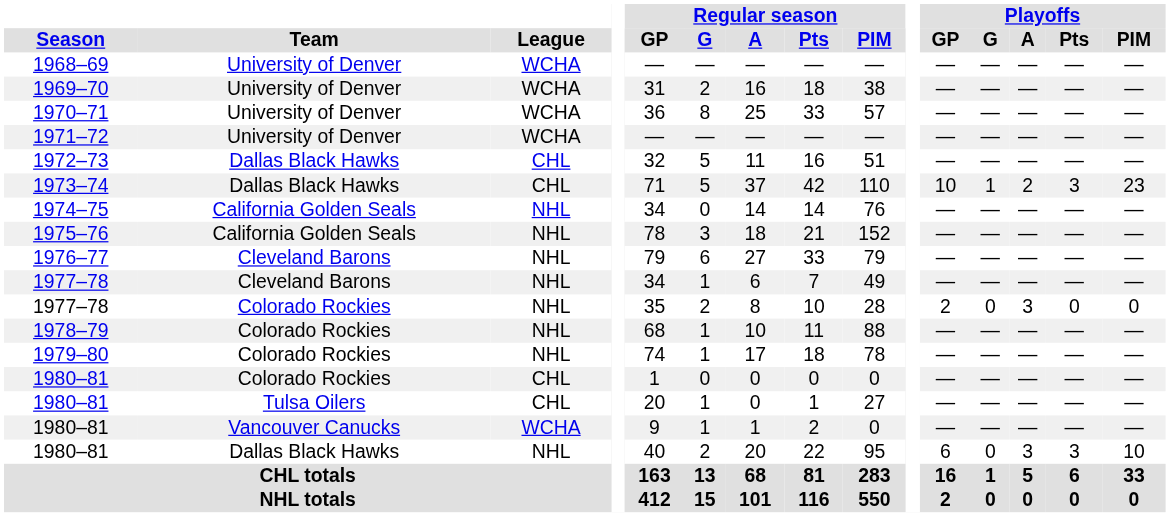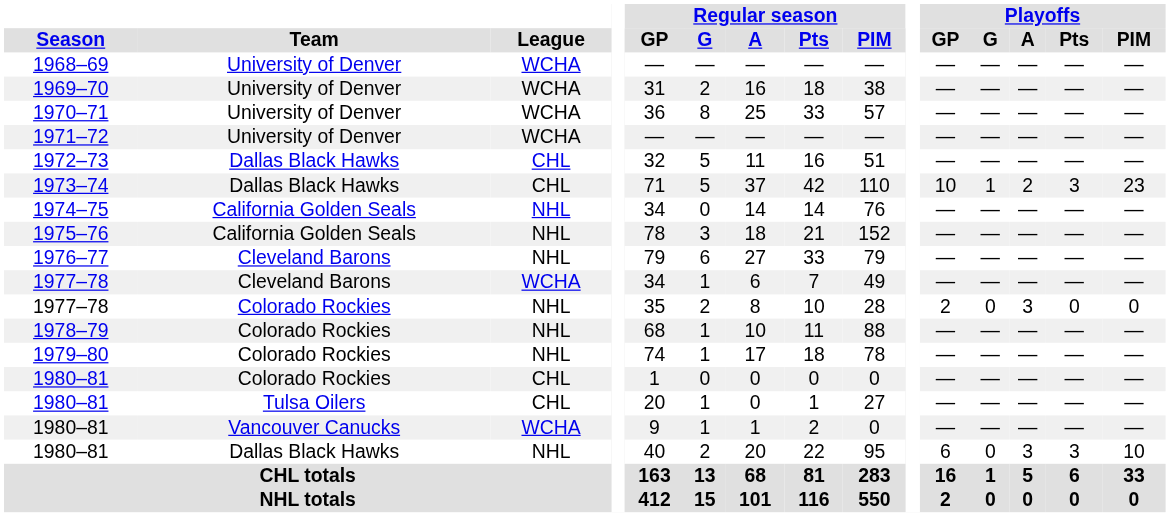1977–78 / Cleveland Barons | League: NHL -> WCHA
